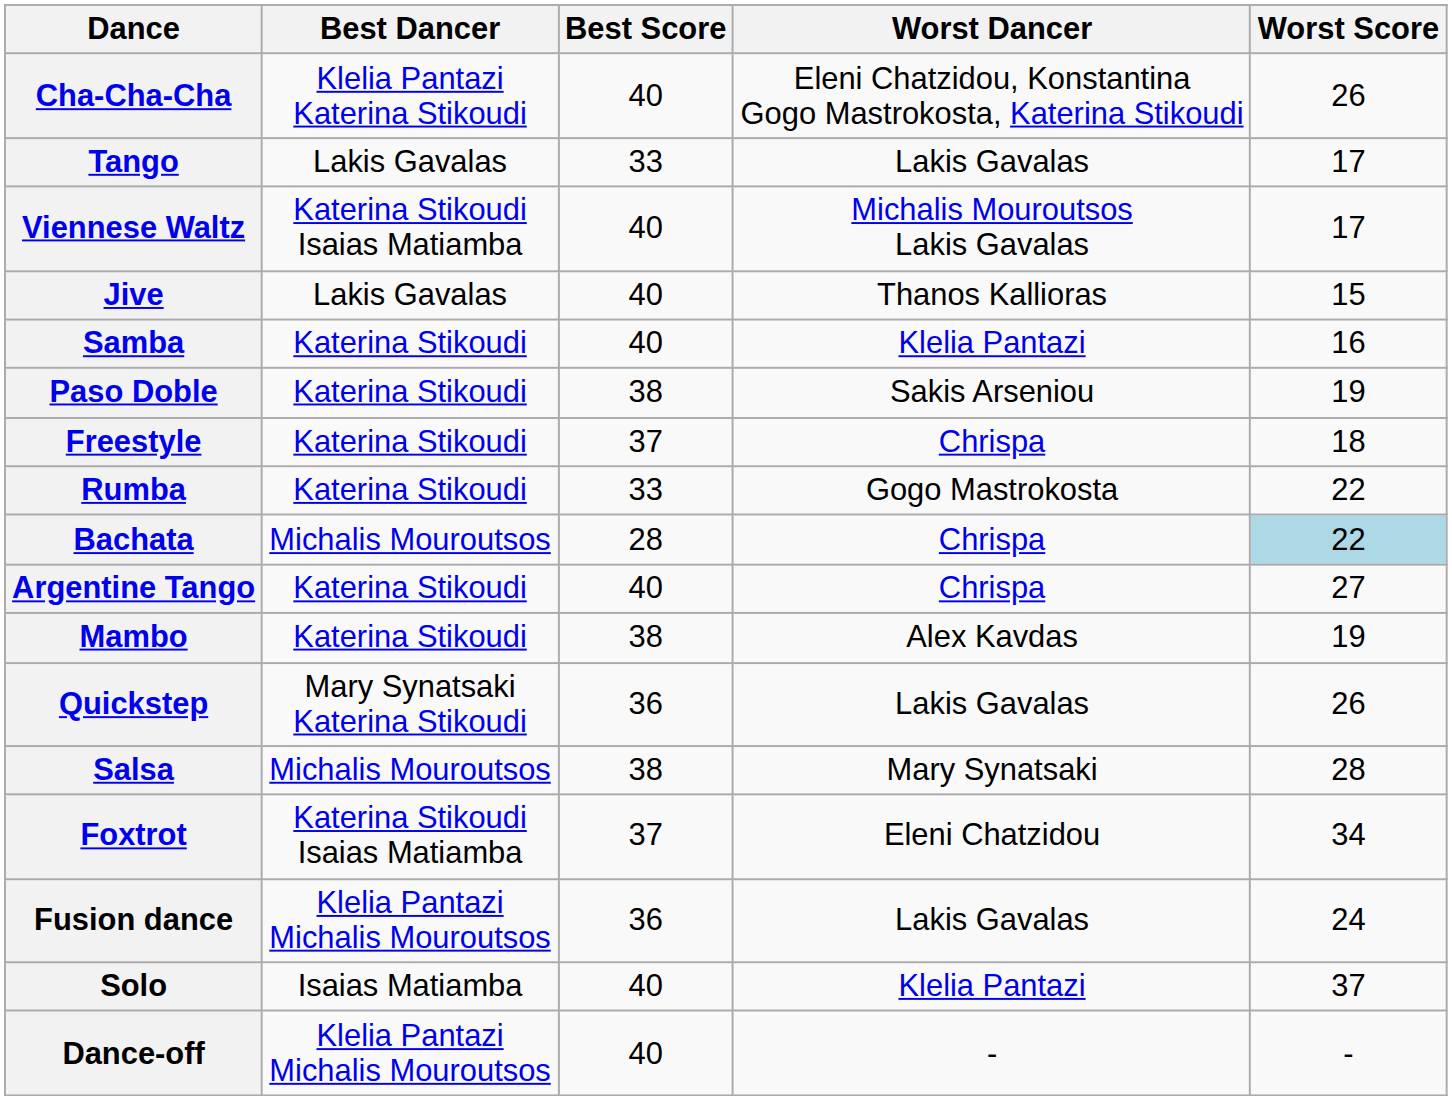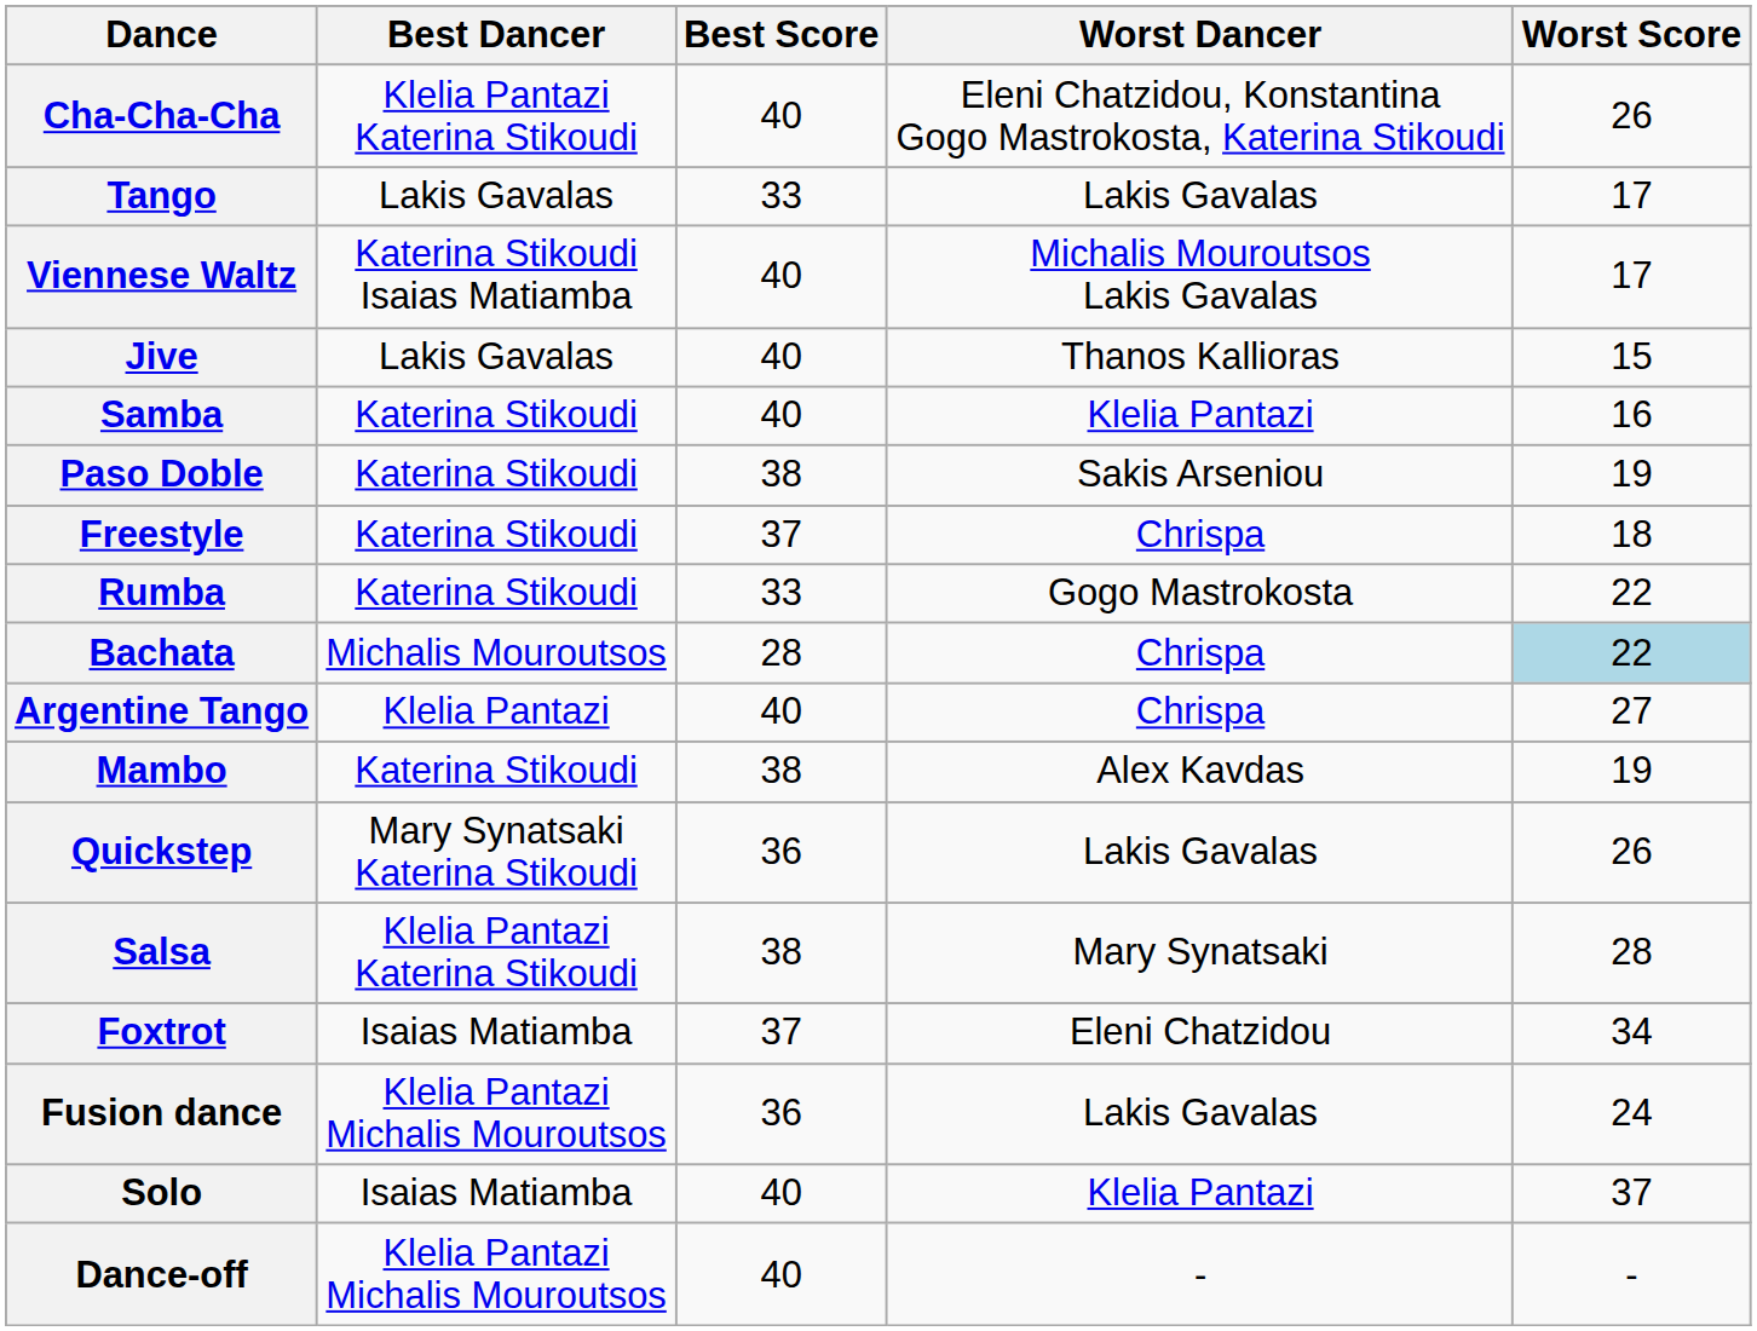Argentine Tango | Best Dancer: Katerina Stikoudi -> Klelia Pantazi
Salsa | Best Dancer: Michalis Mouroutsos -> Klelia Pantazi Katerina Stikoudi
Foxtrot | Best Dancer: Katerina Stikoudi Isaias Matiamba -> Isaias Matiamba
